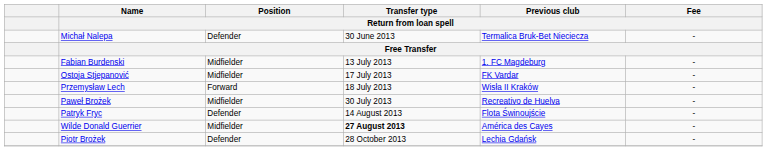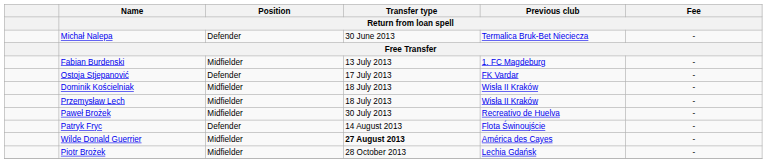Ostoja Stjepanović | Position / Return from loan spell: Midfielder -> Defender
+ row: Dominik Kościelniak | Midfielder | 18 July 2013 | Wisła II Kraków | -
Przemysław Lech | Position / Return from loan spell: Forward -> Midfielder
Piotr Brożek | Position / Return from loan spell: Defender -> Midfielder
